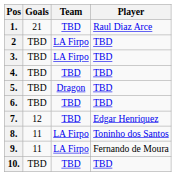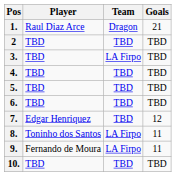columns swapped: Player <-> Goals
1. | Team: TBD -> Dragon
2 | Team: LA Firpo -> TBD
5. | Team: Dragon -> TBD
